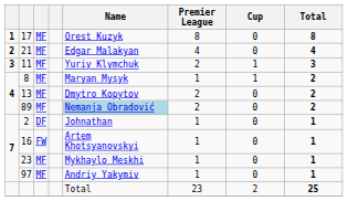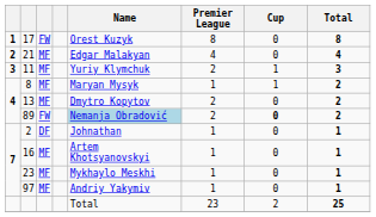17 | column 3: MF -> FW
89 | column 3: MF -> FW
89 | Cup: normal -> bold
16 | column 3: FW -> MF
